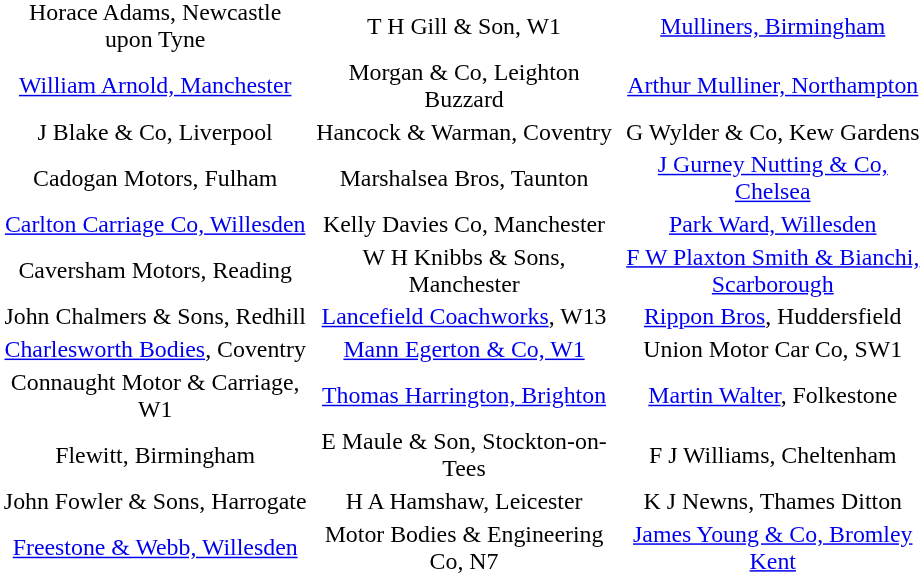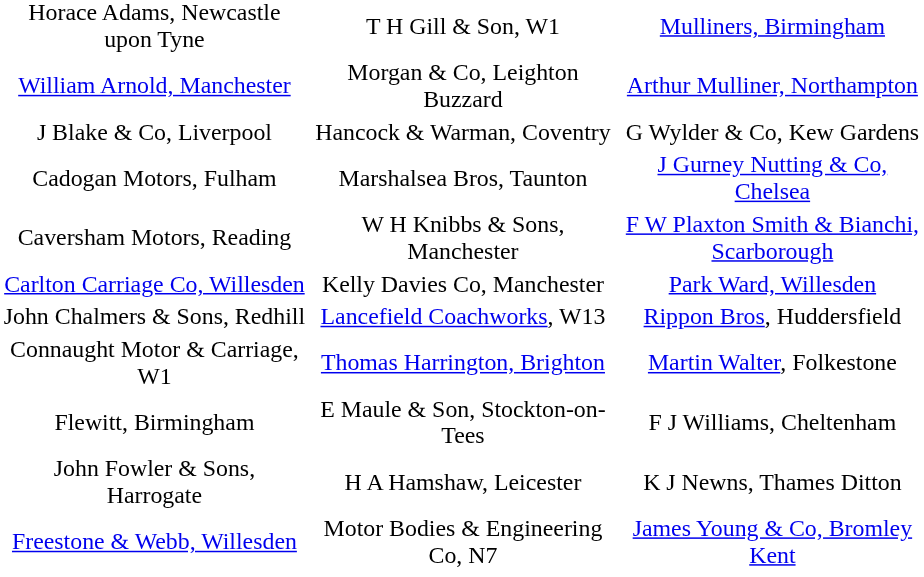rows swapped: Carlton Carriage Co, Willesden <-> Caversham Motors, Reading
- row: Charlesworth Bodies, Coventry | Mann Egerton & Co, W1 | Union Motor Car Co, SW1
